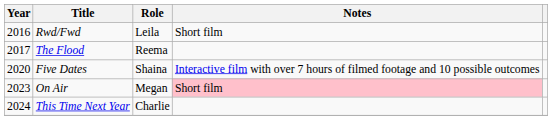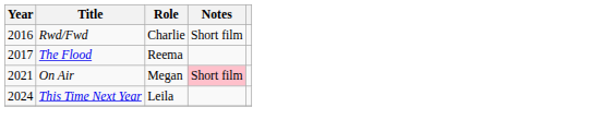Rwd/Fwd | Role: Leila -> Charlie
- row: 2020 | Five Dates | Shaina | Interactive film with over 7 hours of filmed footage and 10 possible outcomes
On Air | Year: 2023 -> 2021
This Time Next Year | Role: Charlie -> Leila
